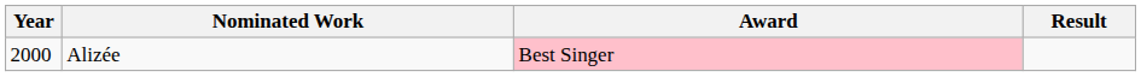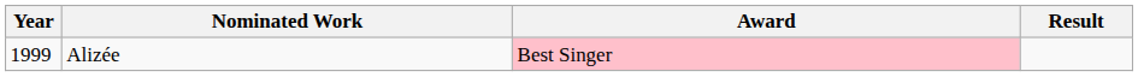Alizée | Year: 2000 -> 1999
